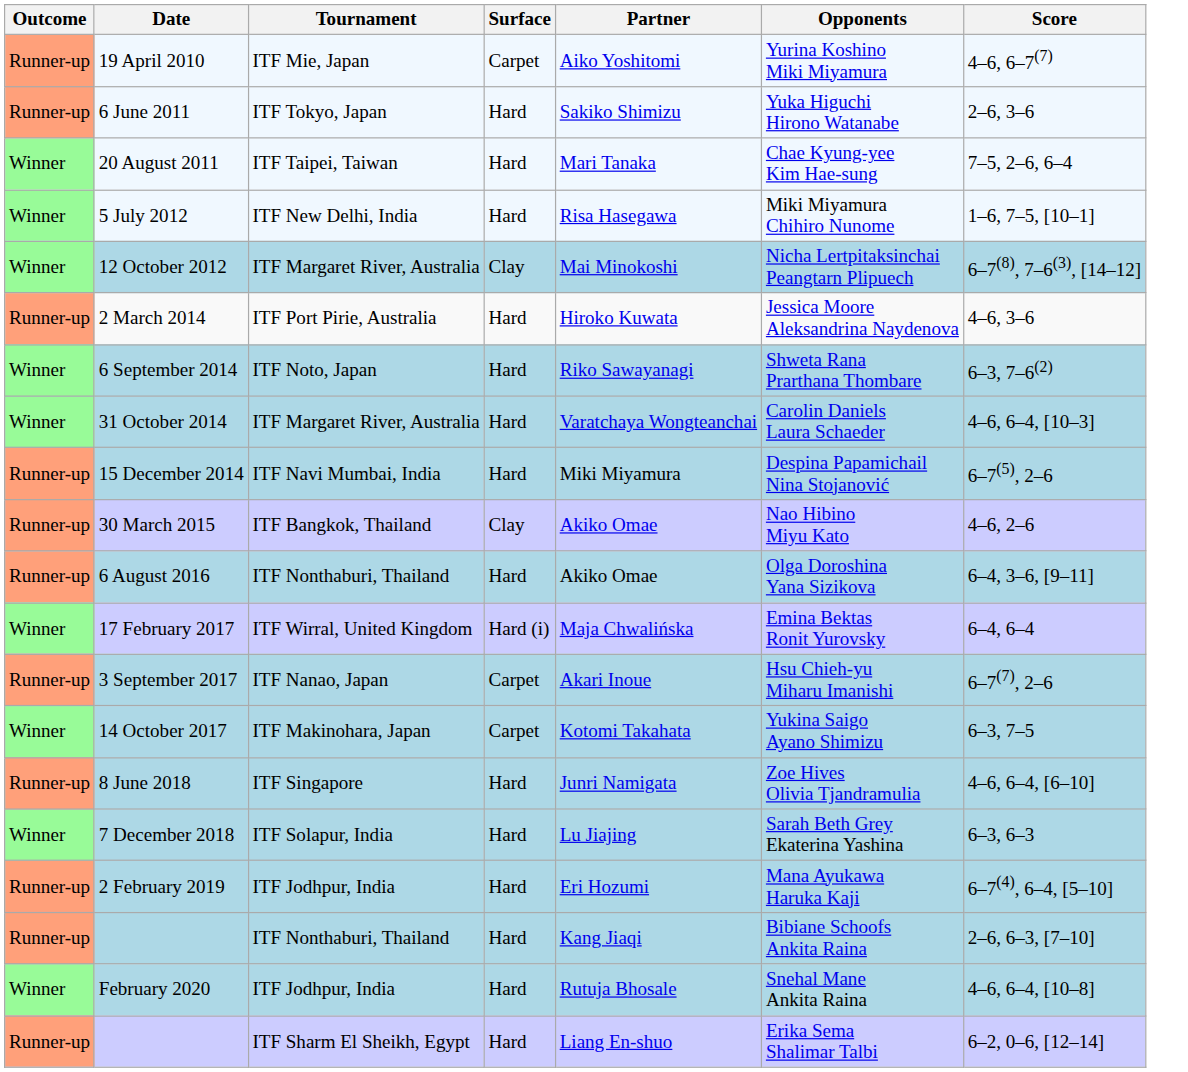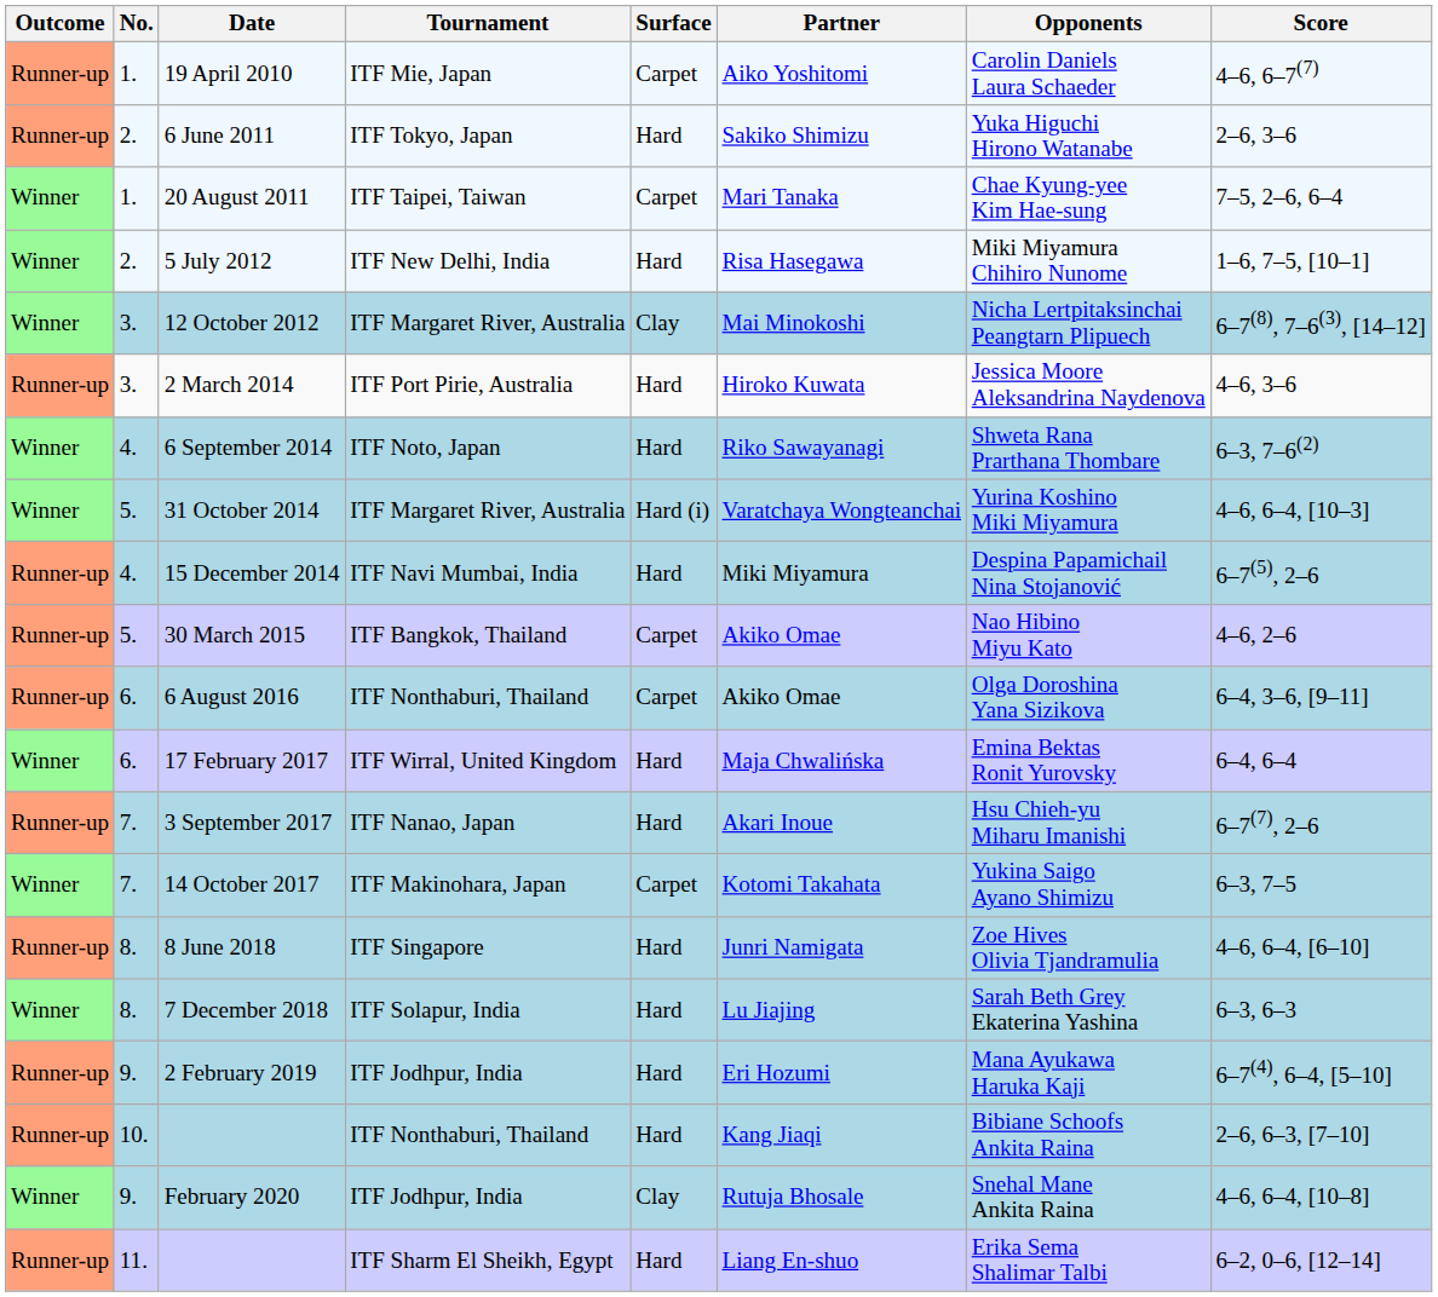+ column: No. | 1. | 2. | 1. | 2. | 3. | 3. | 4. | 5. | 4. | 5. | 6. | 6. | 7. | 7. | 8. | 8. | 9. | 10. | 9. | 11.
19 April 2010 | Opponents: Yurina Koshino Miki Miyamura -> Carolin Daniels Laura Schaeder
20 August 2011 | Surface: Hard -> Carpet
31 October 2014 | Surface: Hard -> Hard (i)
31 October 2014 | Opponents: Carolin Daniels Laura Schaeder -> Yurina Koshino Miki Miyamura
30 March 2015 | Surface: Clay -> Carpet
6 August 2016 | Surface: Hard -> Carpet
17 February 2017 | Surface: Hard (i) -> Hard
3 September 2017 | Surface: Carpet -> Hard
February 2020 | Surface: Hard -> Clay
